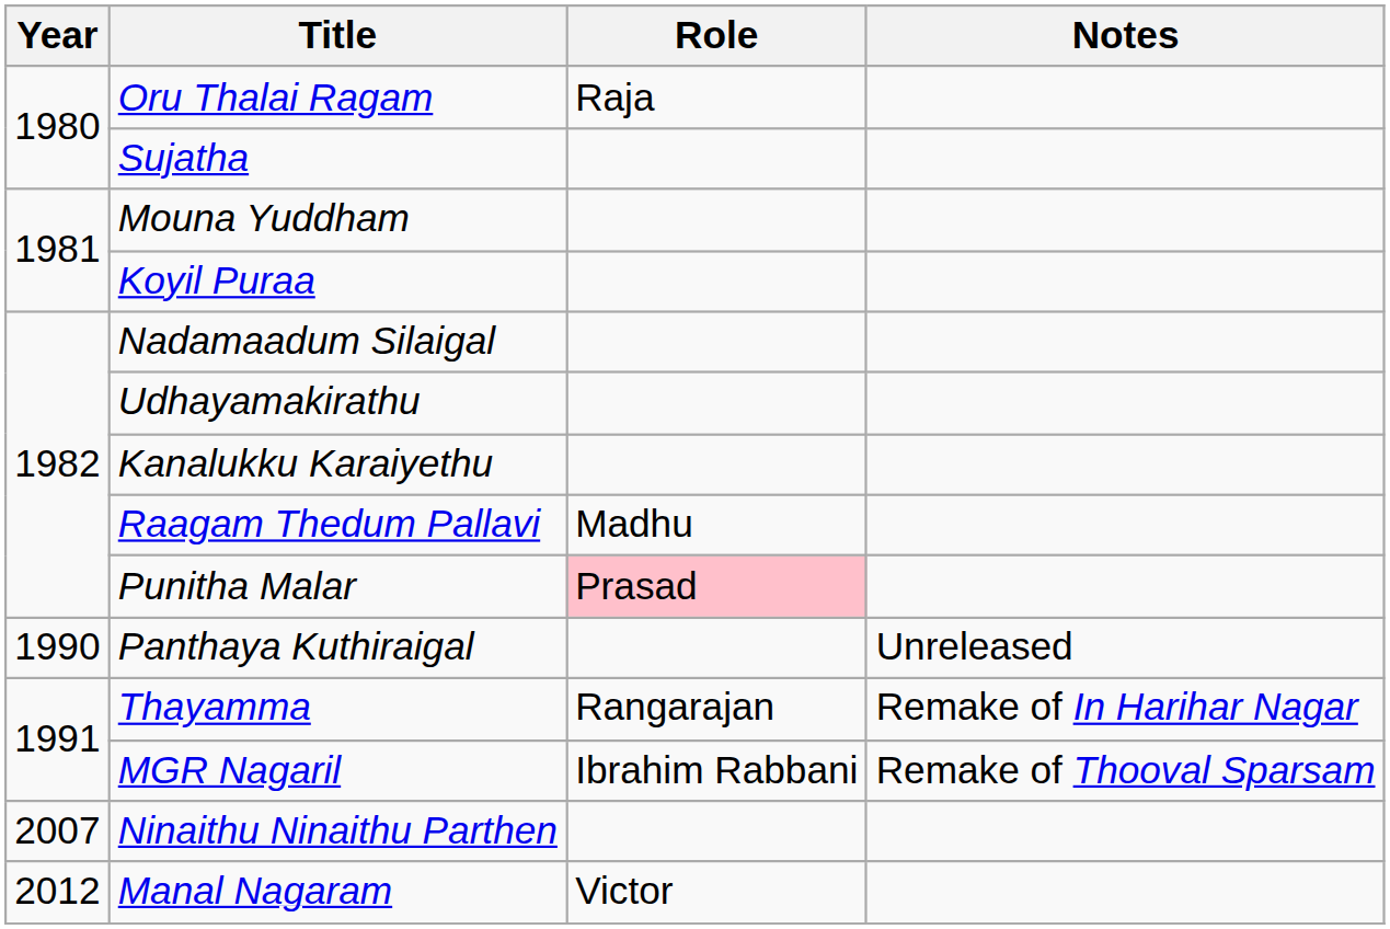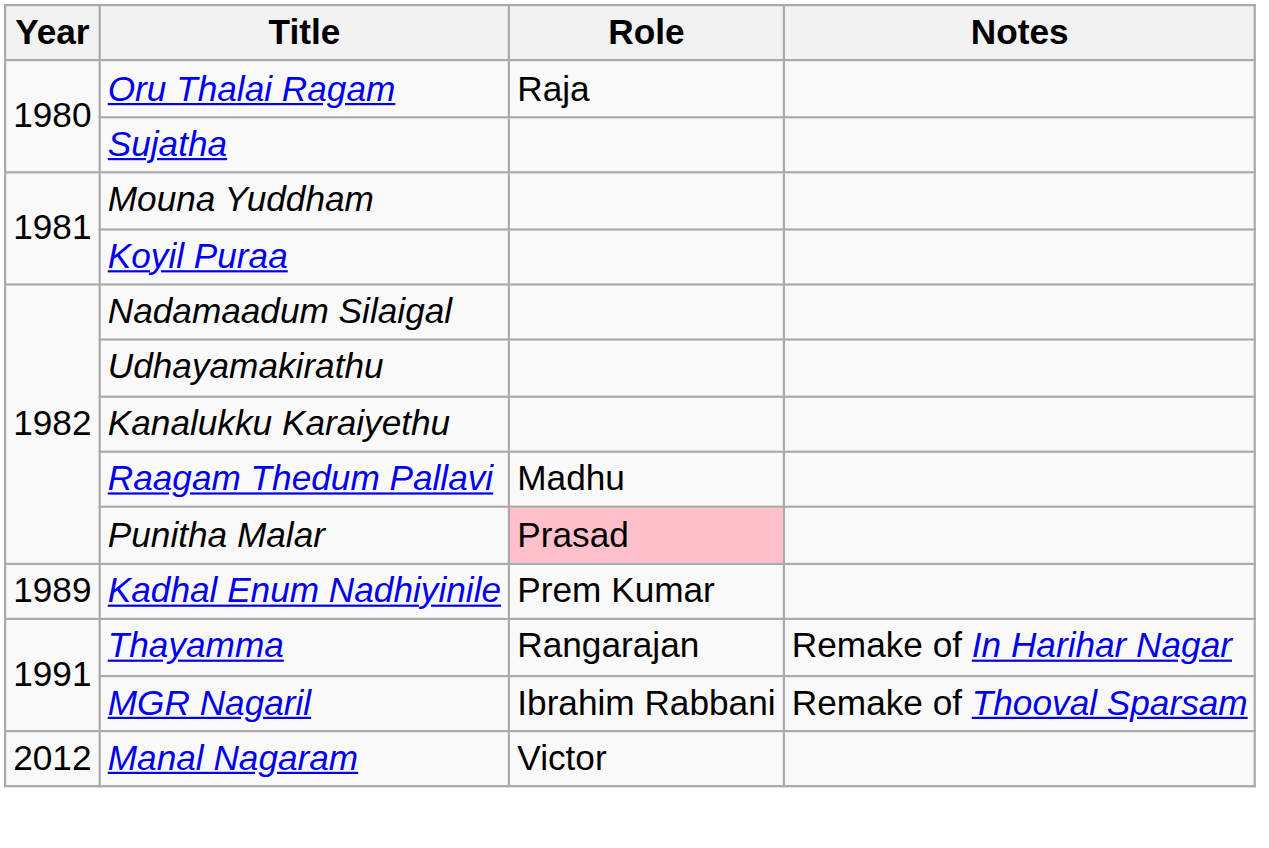+ row: 1989 | Kadhal Enum Nadhiyinile | Prem Kumar
- row: 1990 | Panthaya Kuthiraigal | Unreleased
- row: 2007 | Ninaithu Ninaithu Parthen
